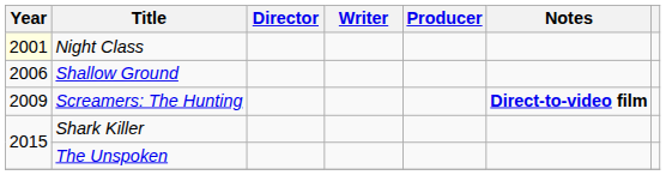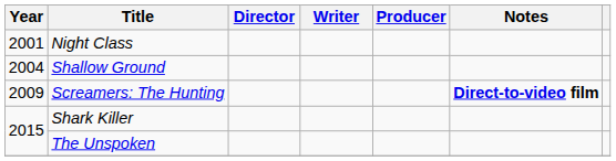Night Class | Year: lightyellow background -> no background
Shallow Ground | Year: 2006 -> 2004
